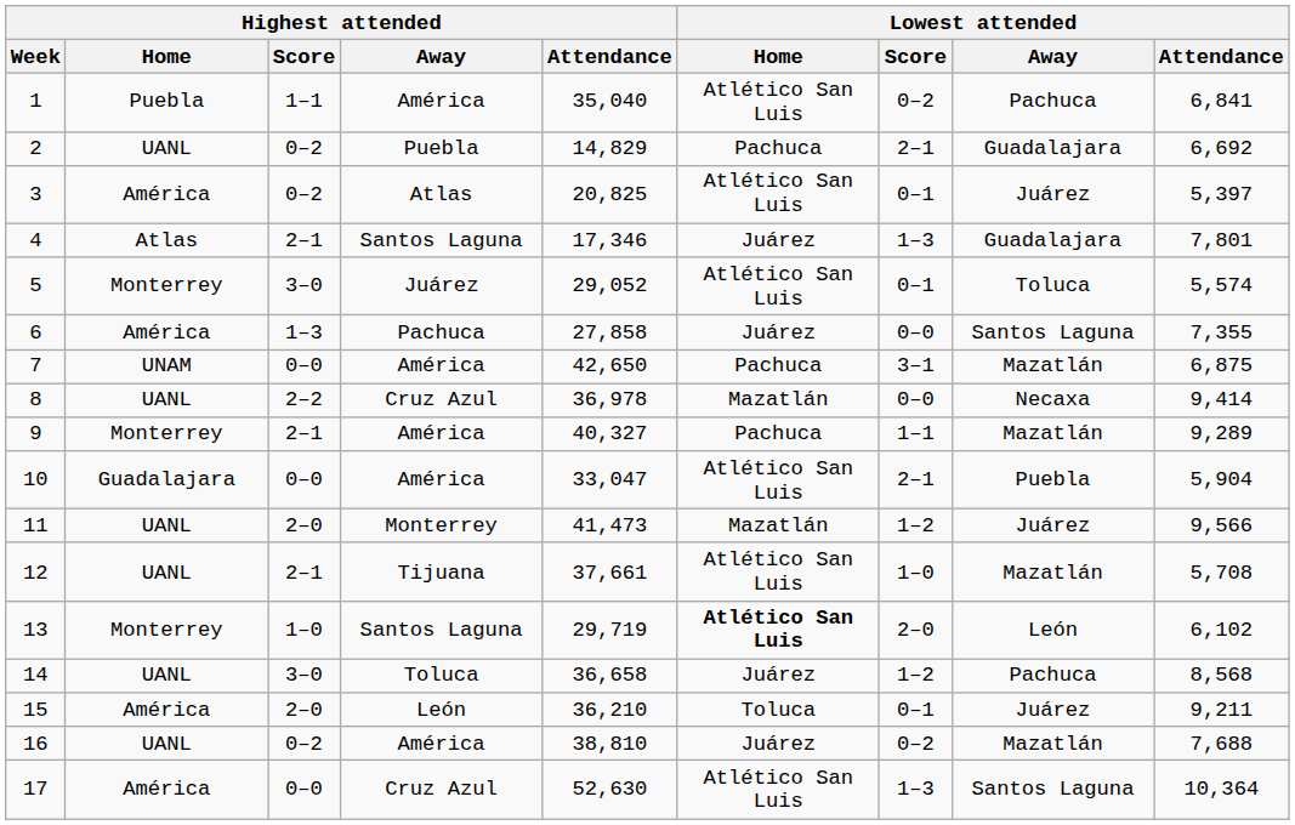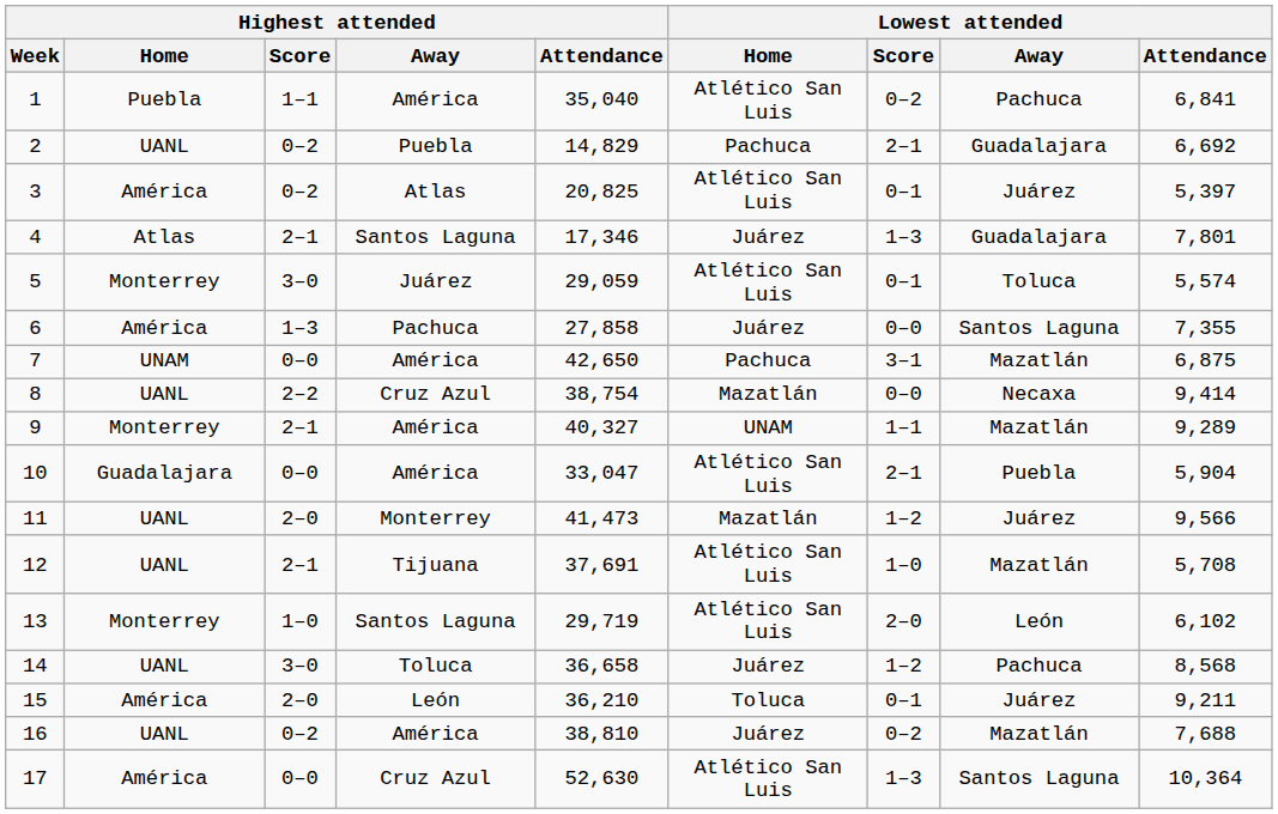5 | Highest attended / Attendance: 29,052 -> 29,059
8 | Highest attended / Attendance: 36,978 -> 38,754
9 | Lowest attended / Home: Pachuca -> UNAM
12 | Highest attended / Attendance: 37,661 -> 37,691
13 | Lowest attended / Home: bold -> normal
